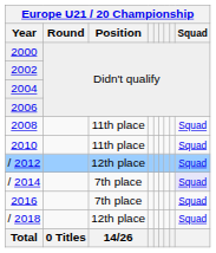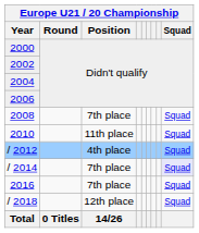2008 | Europe U21 / 20 Championship / Position: 11th place -> 7th place
/ 2012 | Europe U21 / 20 Championship / Position: 12th place -> 4th place
